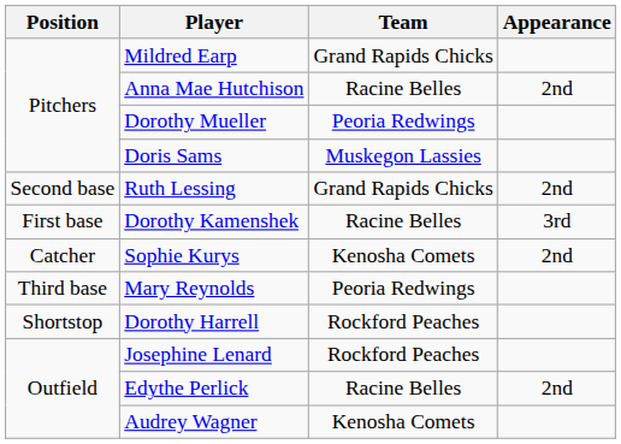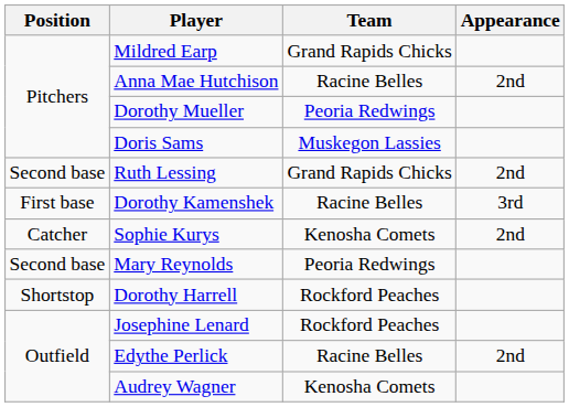Mary Reynolds | Position: Third base -> Second base
